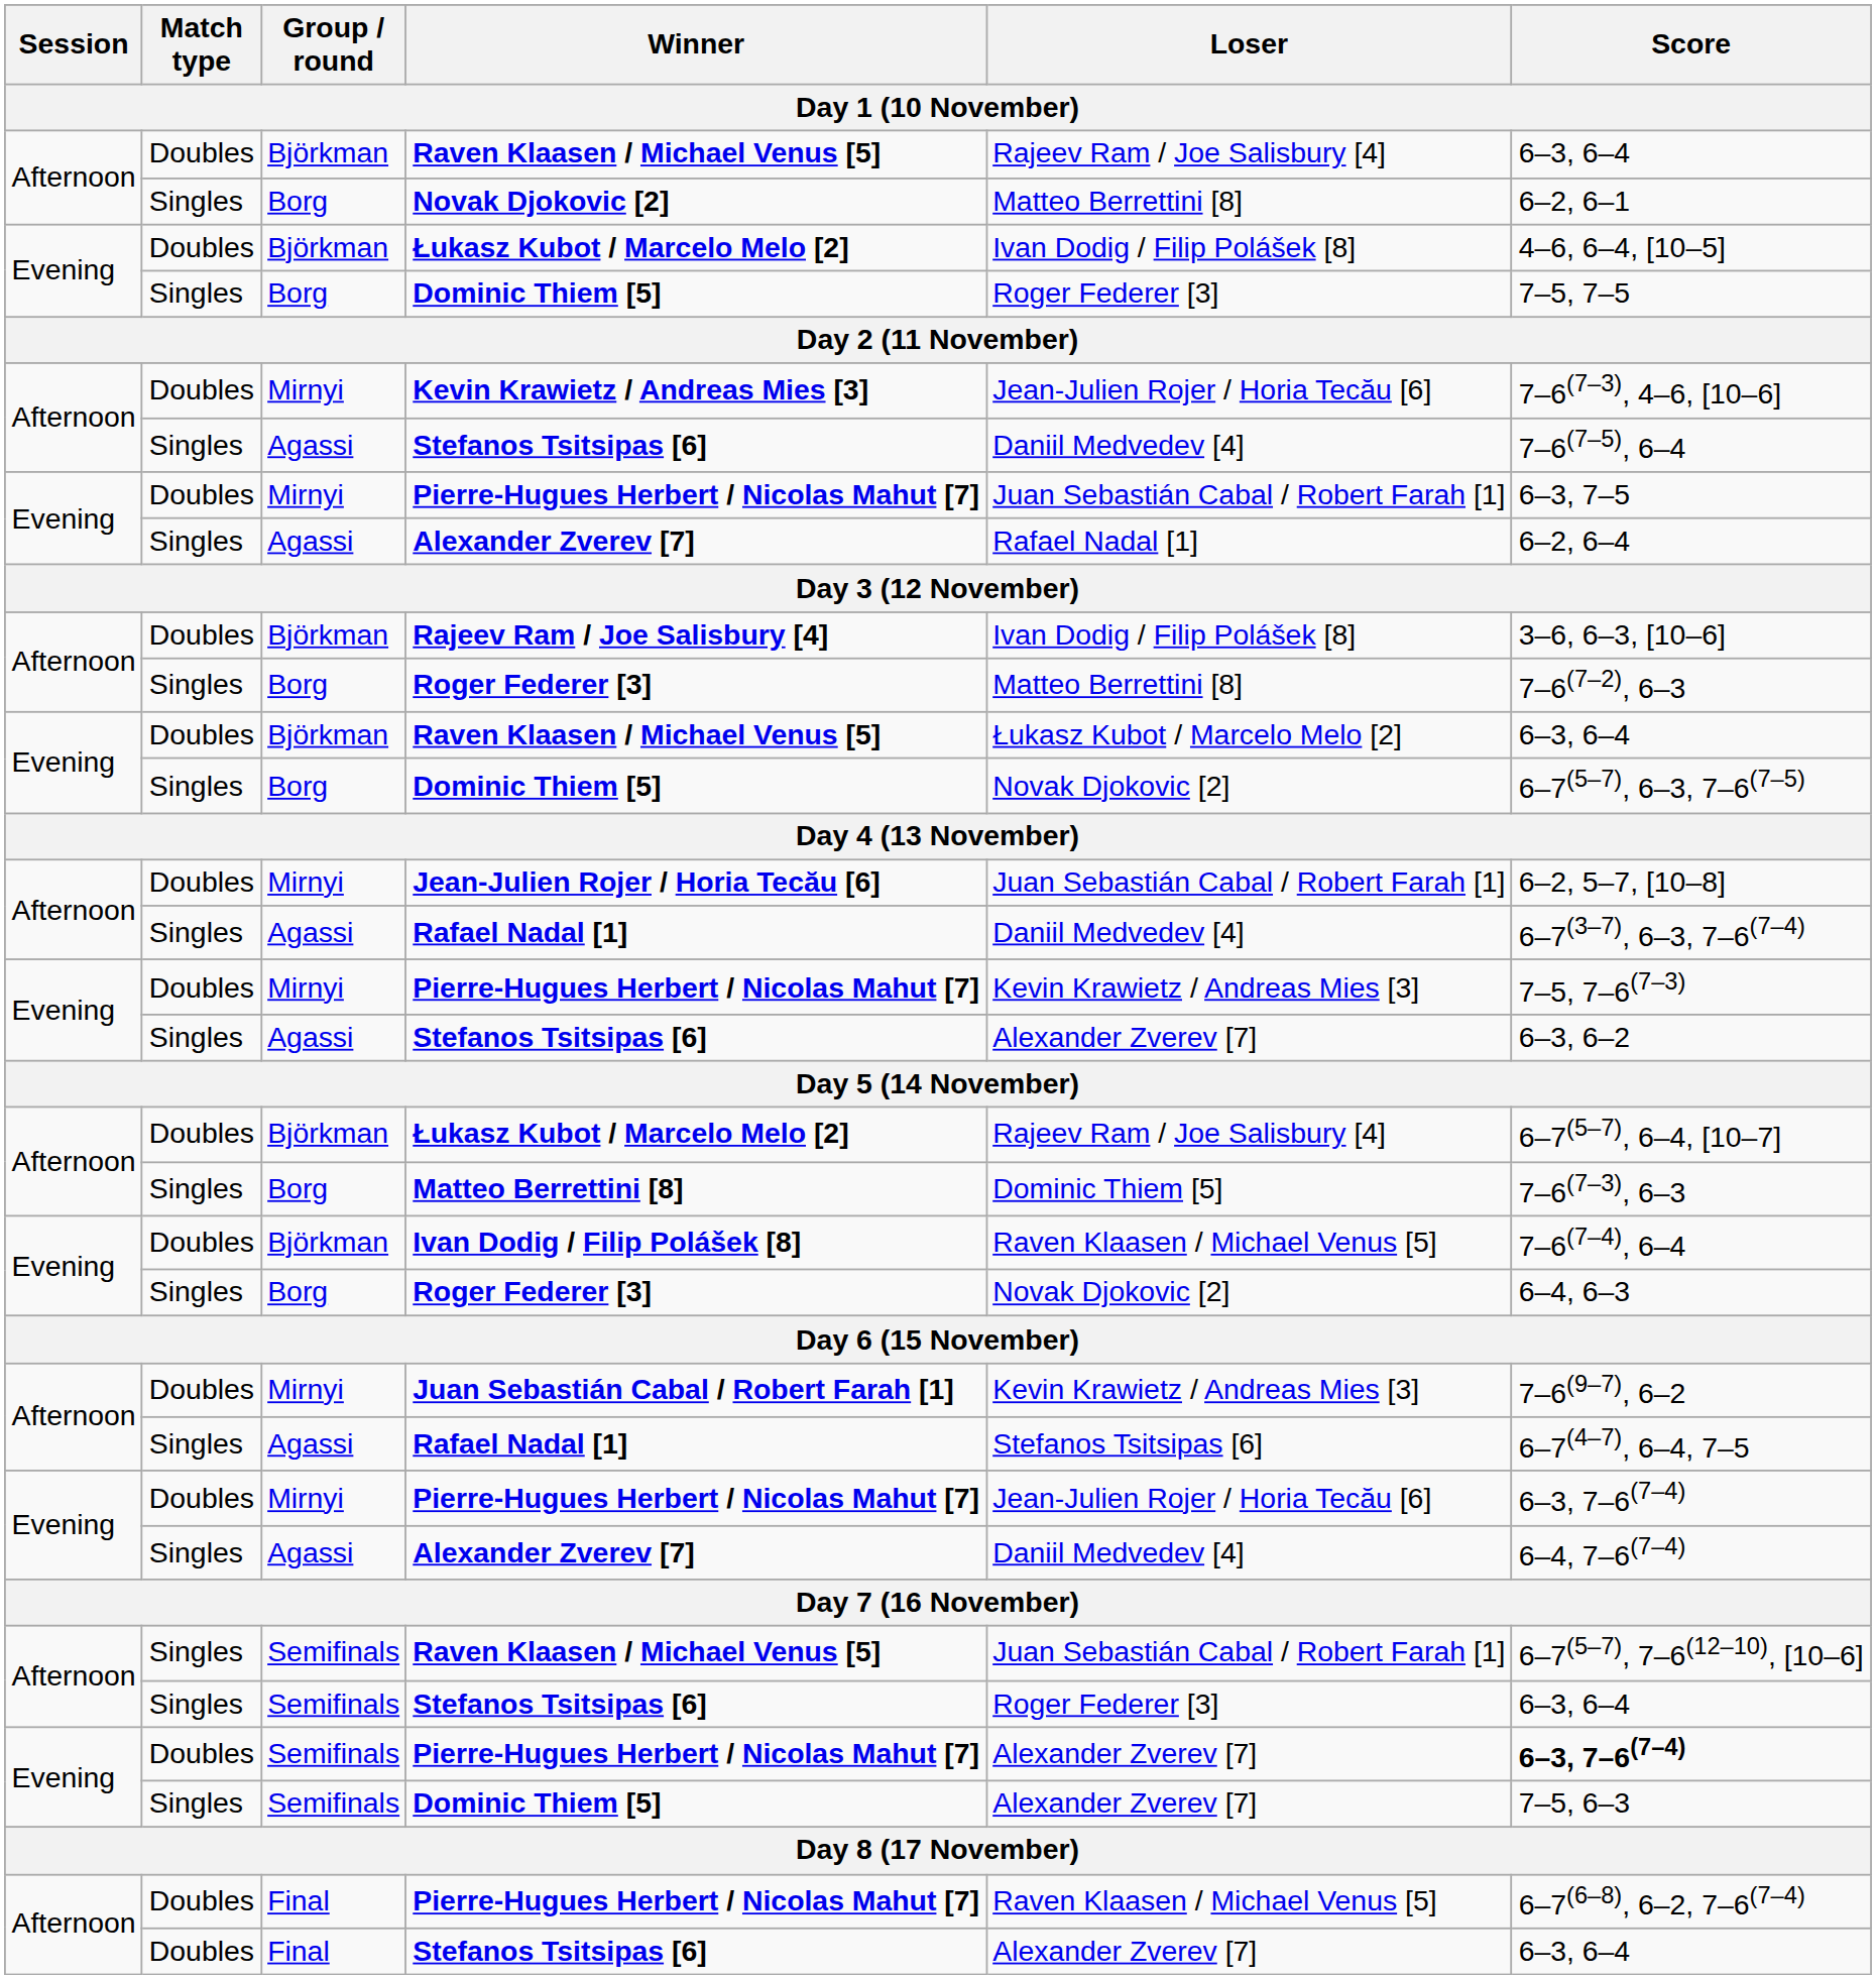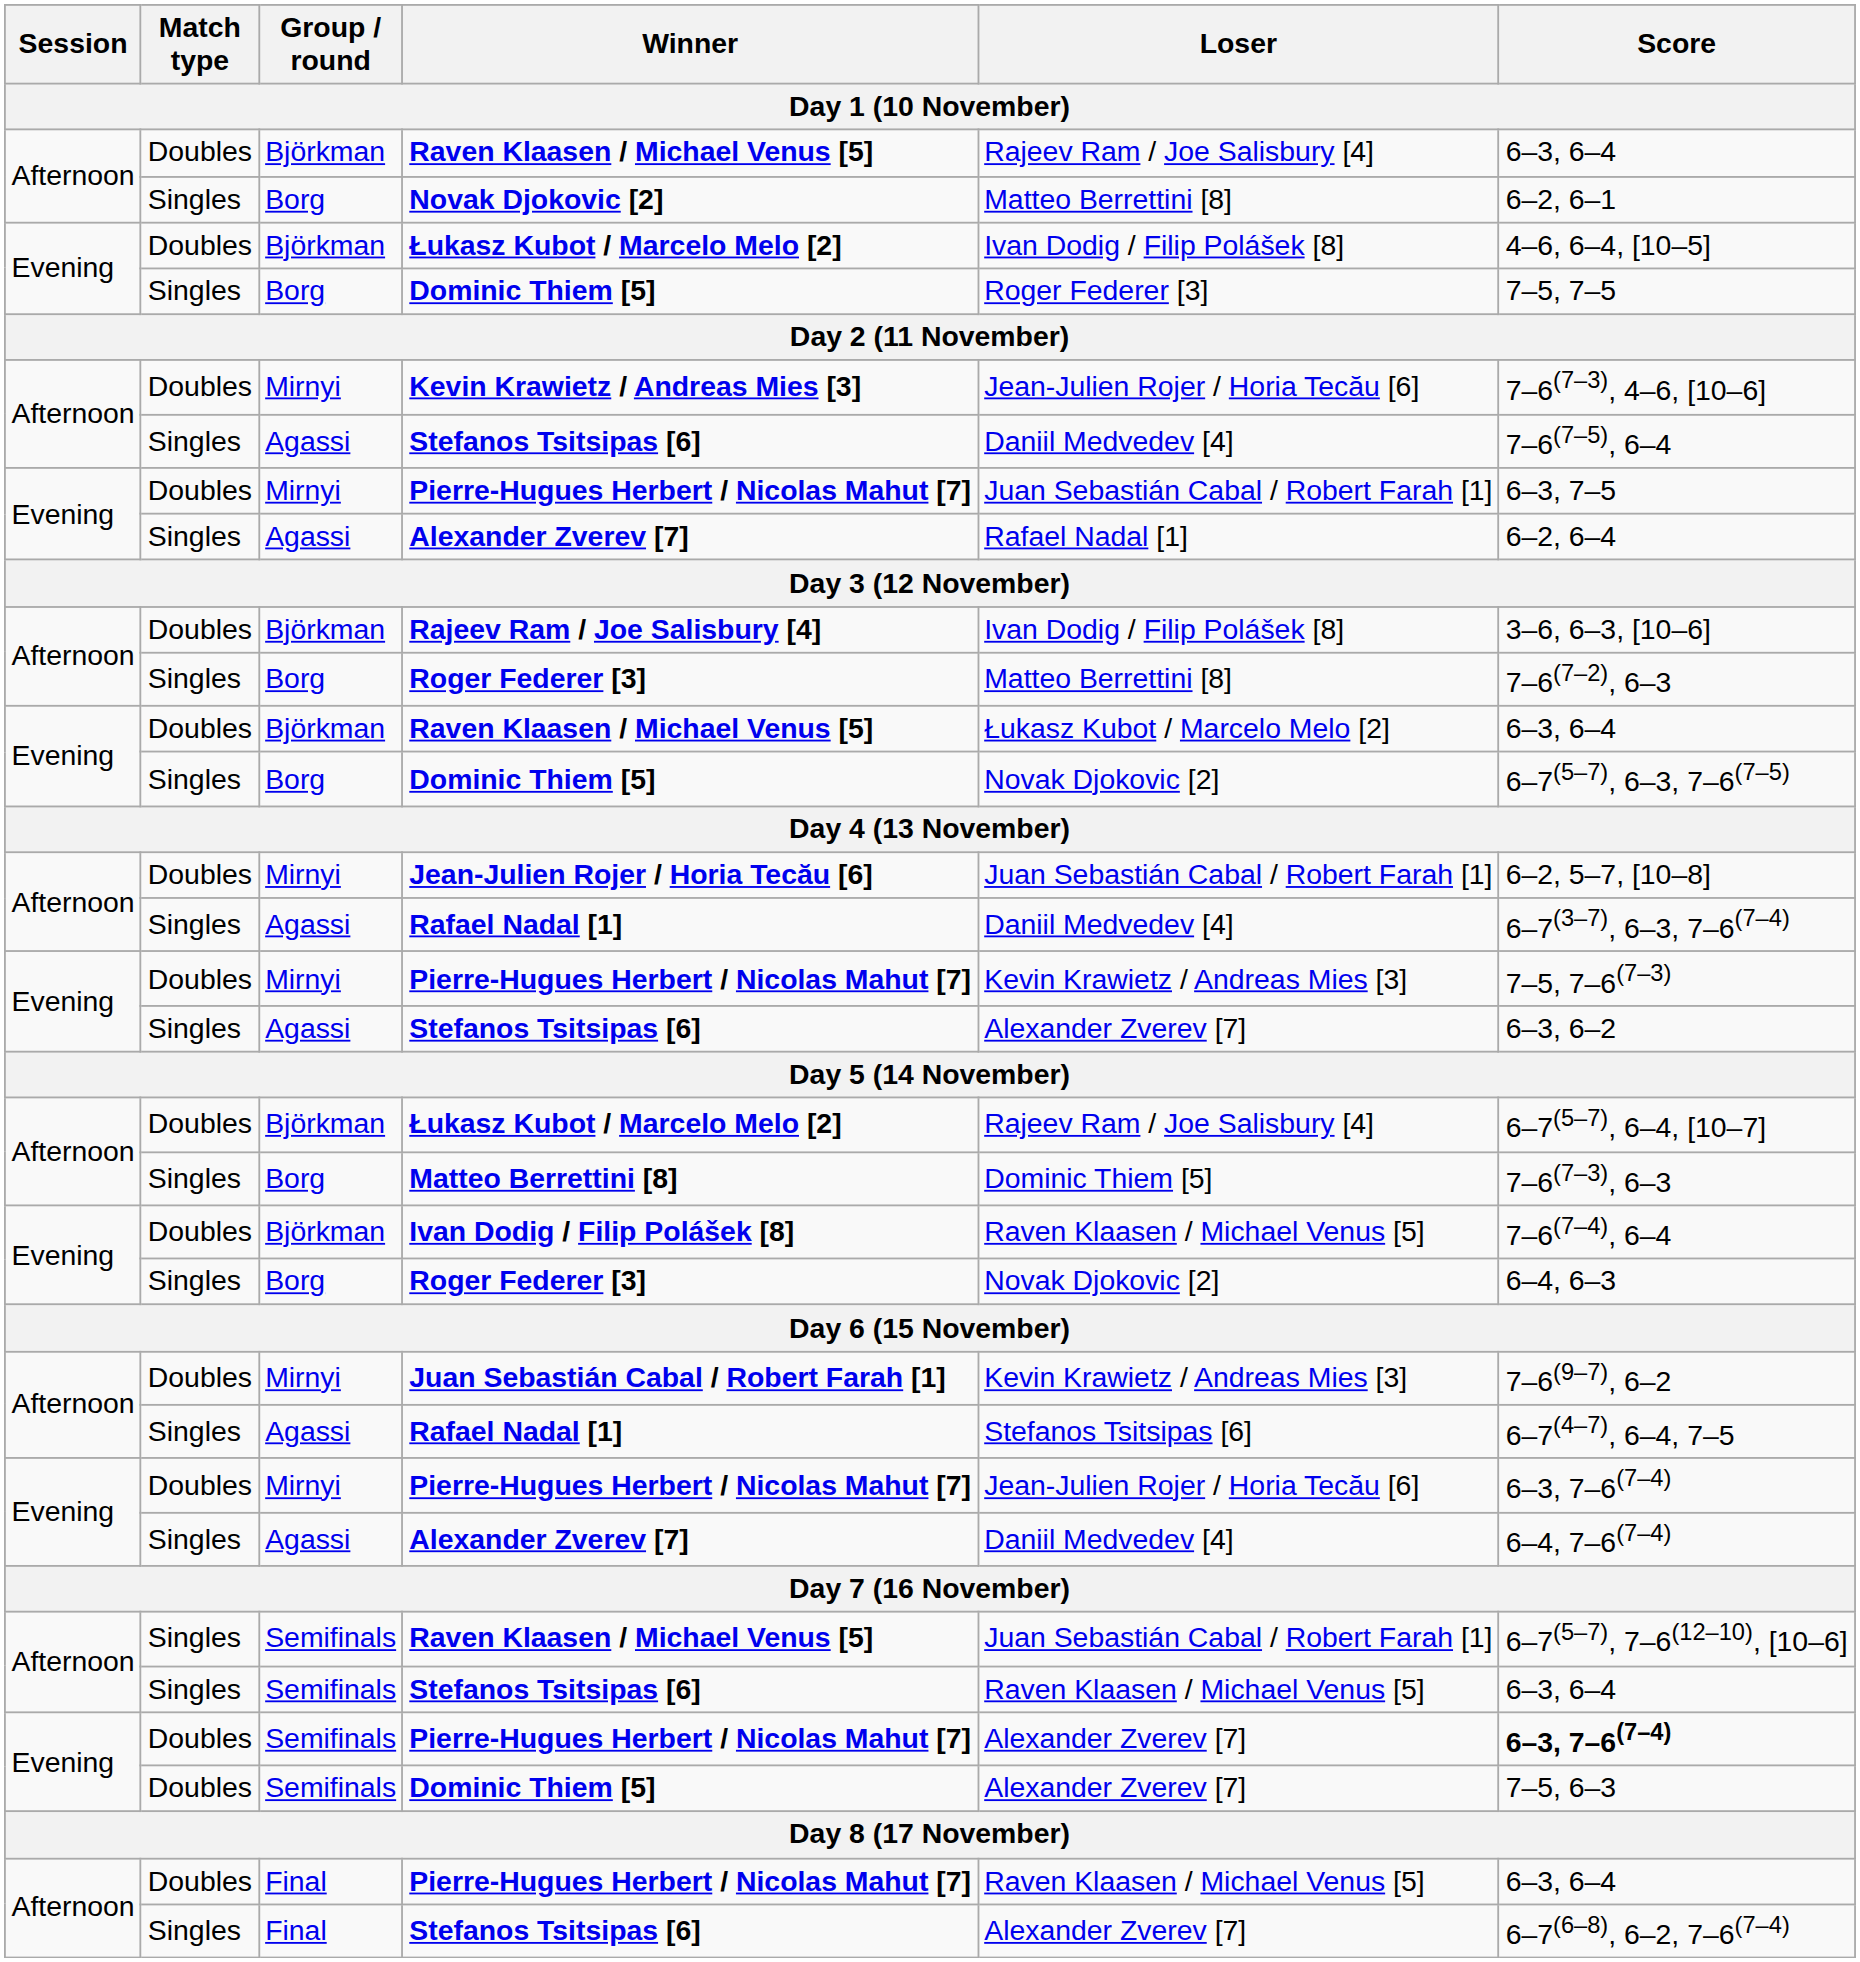Semifinals / Stefanos Tsitsipas [6] | Loser: Roger Federer [3] -> Raven Klaasen / Michael Venus [5]
Semifinals / Dominic Thiem [5] | Match type: Singles -> Doubles
Final / Pierre-Hugues Herbert / Nicolas Mahut [7] | Score: 6–7(6–8), 6–2, 7–6(7–4) -> 6–3, 6–4
Final / Stefanos Tsitsipas [6] | Match type: Doubles -> Singles
Final / Stefanos Tsitsipas [6] | Score: 6–3, 6–4 -> 6–7(6–8), 6–2, 7–6(7–4)
